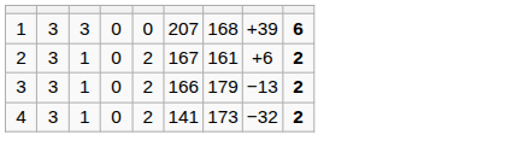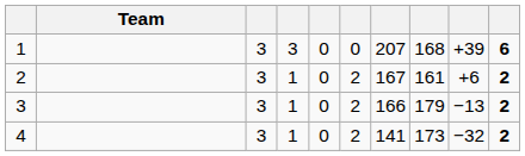+ column: Team
